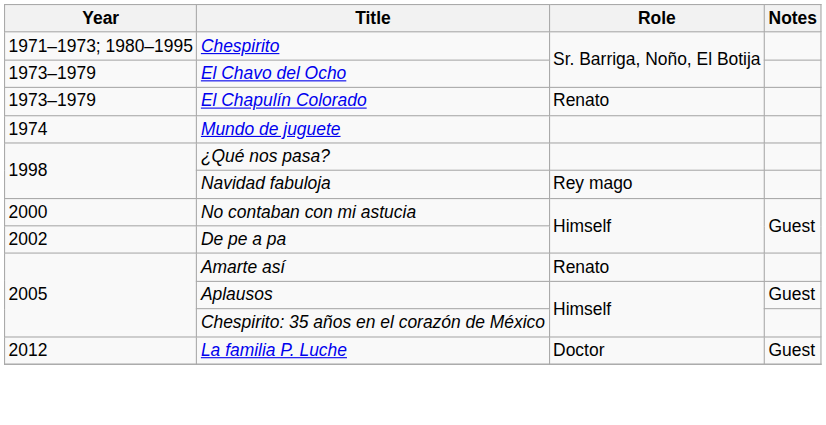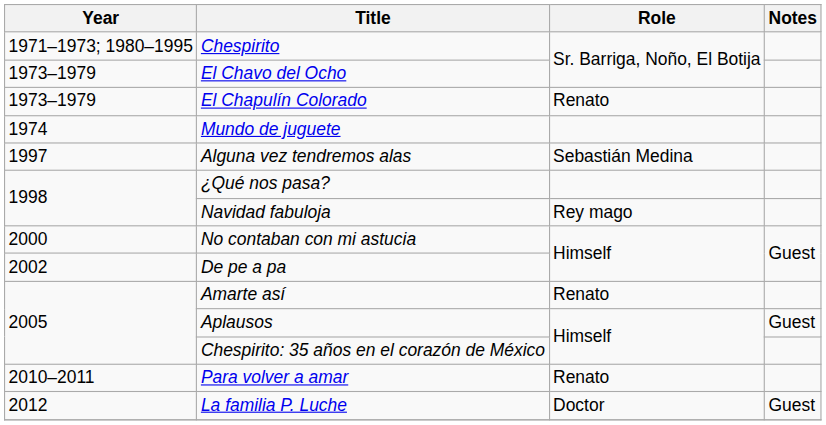+ row: 1997 | Alguna vez tendremos alas | Sebastián Medina
+ row: 2010–2011 | Para volver a amar | Renato
